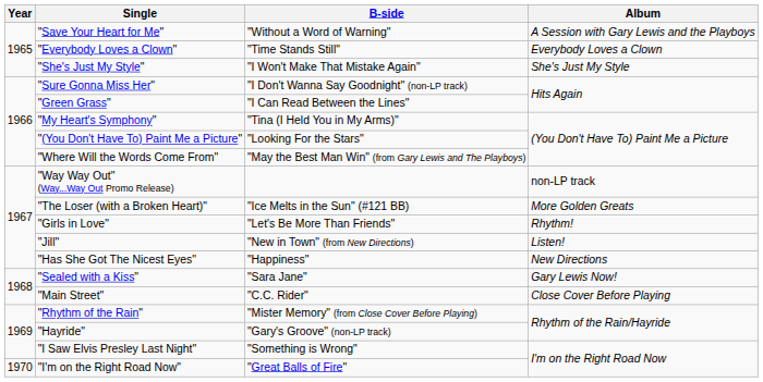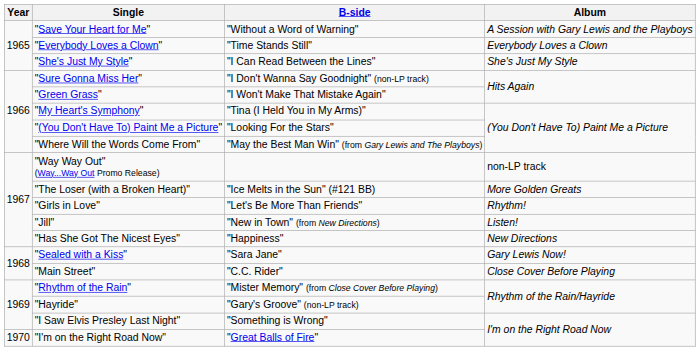"She's Just My Style" | B-side: "I Won't Make That Mistake Again" -> "I Can Read Between the Lines"
"Green Grass" | B-side: "I Can Read Between the Lines" -> "I Won't Make That Mistake Again"
